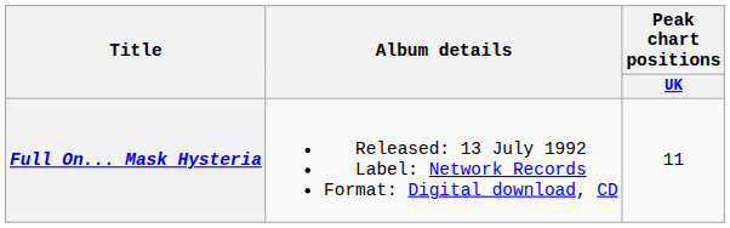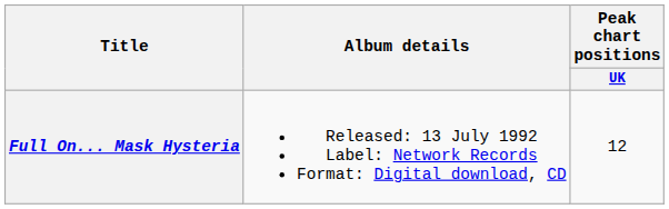Full On... Mask Hysteria | Peak chart positions / UK: 11 -> 12
